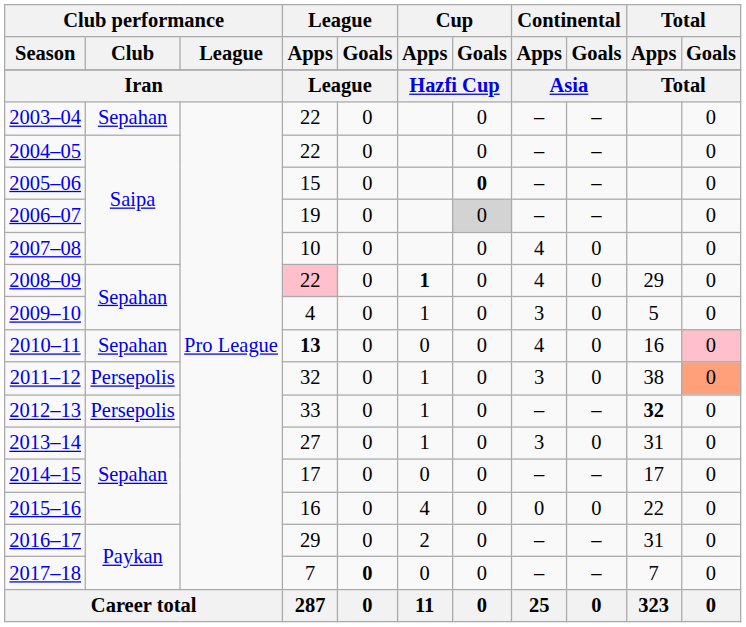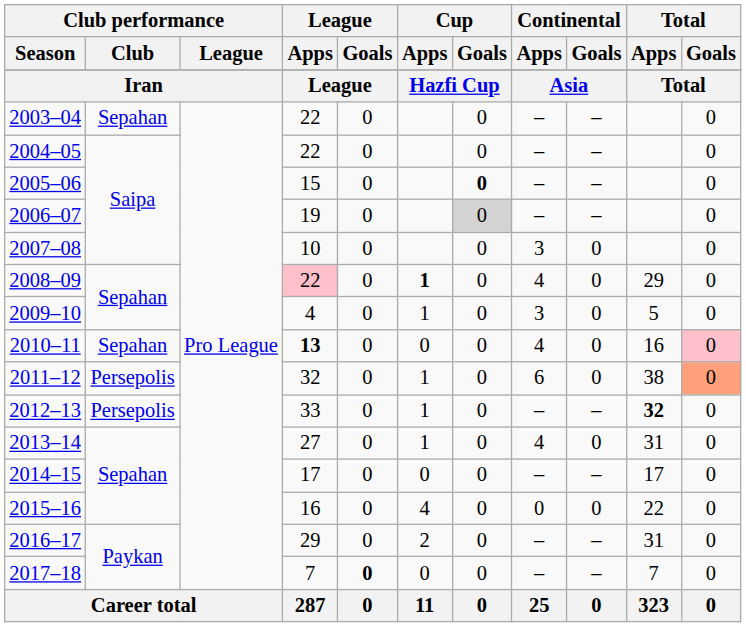2007–08 | Continental / Apps: 4 -> 3
2011–12 | Continental / Apps: 3 -> 6
2013–14 | Continental / Apps: 3 -> 4
